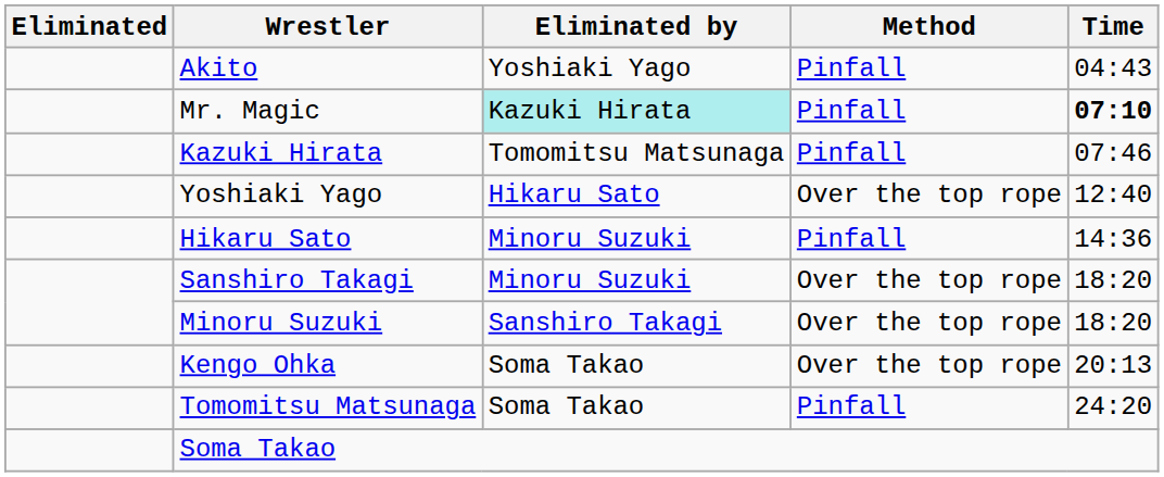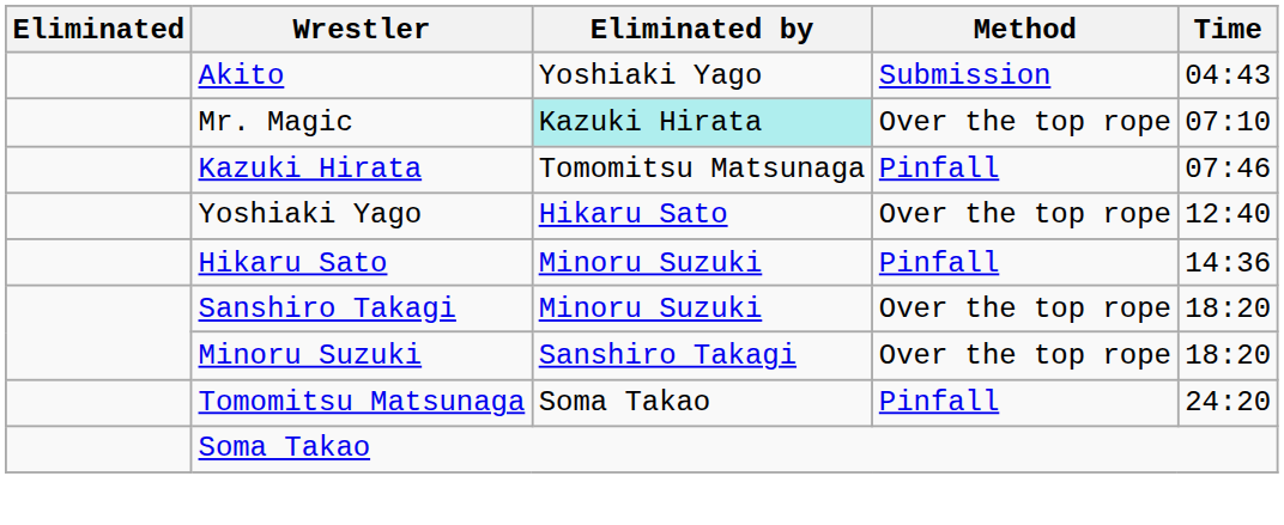Akito | Method: Pinfall -> Submission
Mr. Magic | Method: Pinfall -> Over the top rope
Mr. Magic | Time: bold -> normal
- row: Kengo Ohka | Soma Takao | Over the top rope | 20:13
